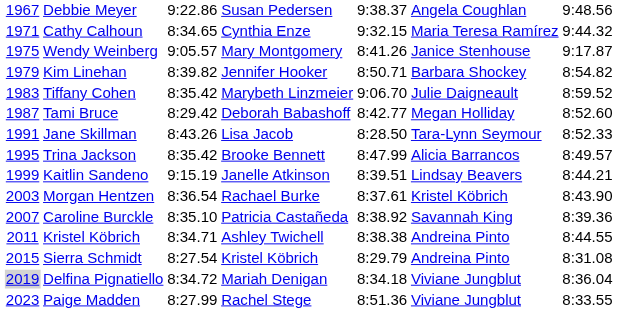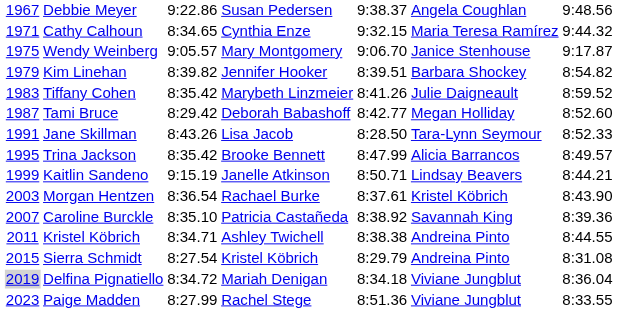Wendy Weinberg | column 5: 8:41.26 -> 9:06.70
Kim Linehan | column 5: 8:50.71 -> 8:39.51
Tiffany Cohen | column 5: 9:06.70 -> 8:41.26
Kaitlin Sandeno | column 5: 8:39.51 -> 8:50.71
